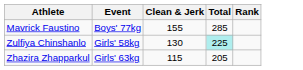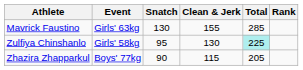+ column: Snatch | 130 | 95 | 90
Mavrick Faustino | Event: Boys' 77kg -> Girls' 63kg
Zhazira Zhapparkul | Event: Girls' 63kg -> Boys' 77kg
